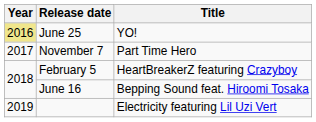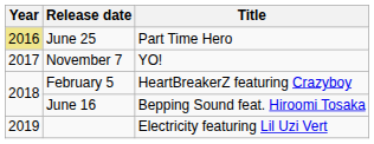June 25 | Title: YO! -> Part Time Hero
November 7 | Title: Part Time Hero -> YO!
